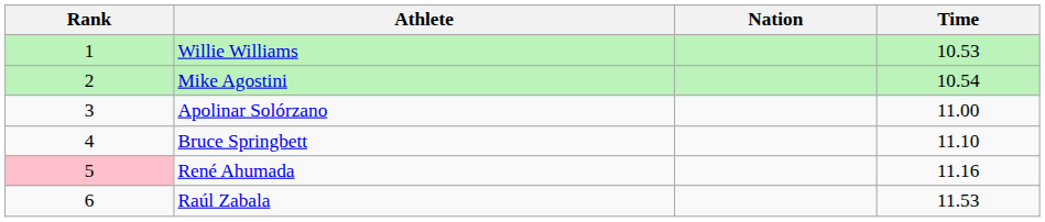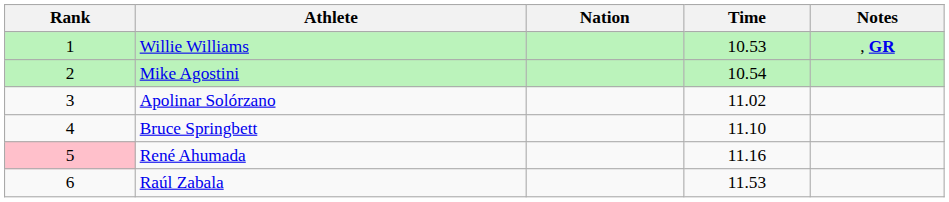+ column: Notes | , GR
Apolinar Solórzano | Time: 11.00 -> 11.02
